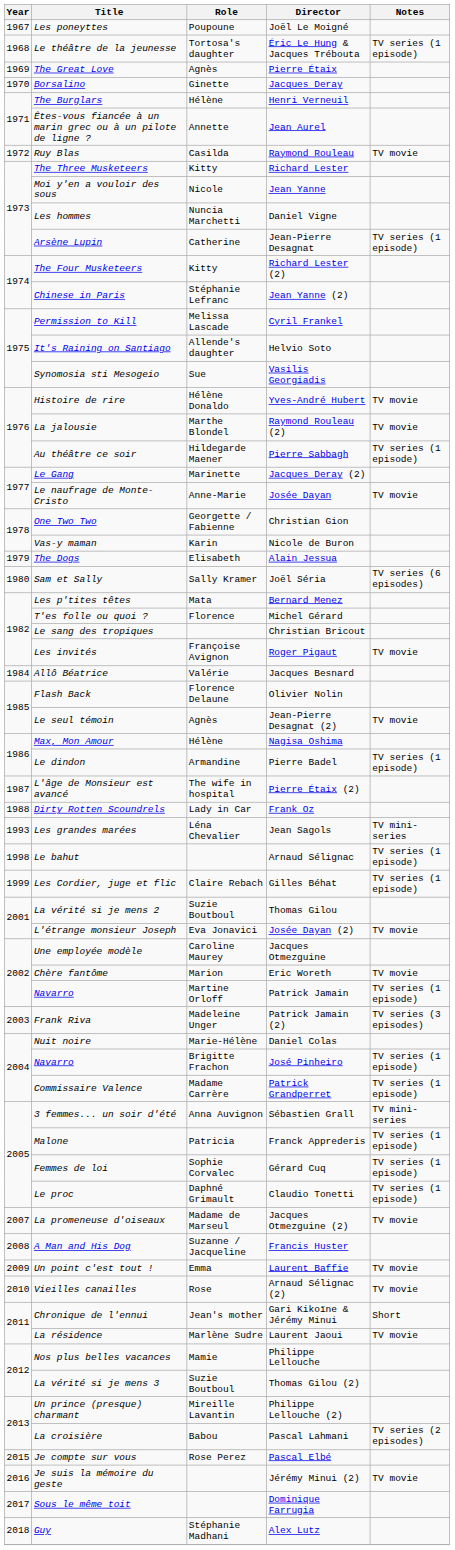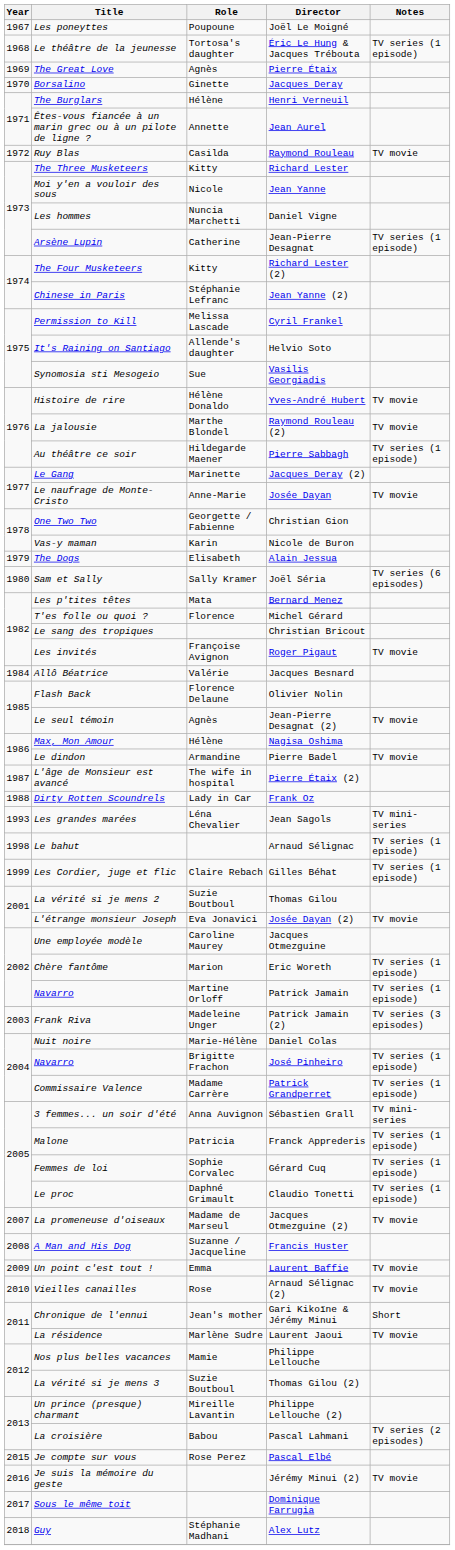Pierre Badel | Notes: TV series (1 episode) -> TV movie
Eric Woreth | Notes: TV movie -> TV series (1 episode)
